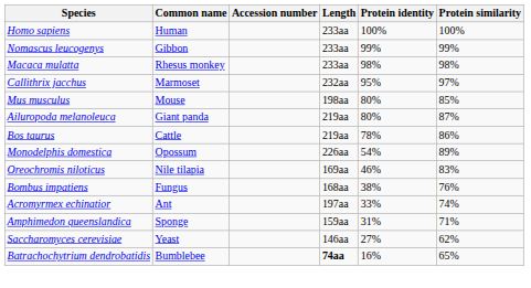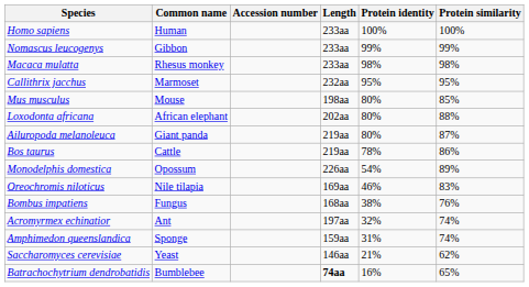Callithrix jacchus | Protein similarity: 97% -> 95%
+ row: Loxodonta africana | African elephant | 202aa | 80% | 88%
Acromyrmex echinatior | Protein identity: 33% -> 32%
Amphimedon queenslandica | Protein similarity: 71% -> 74%
Saccharomyces cerevisiae | Protein identity: 27% -> 21%
